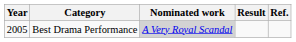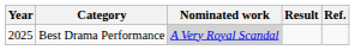Best Drama Performance | Year: 2005 -> 2025
